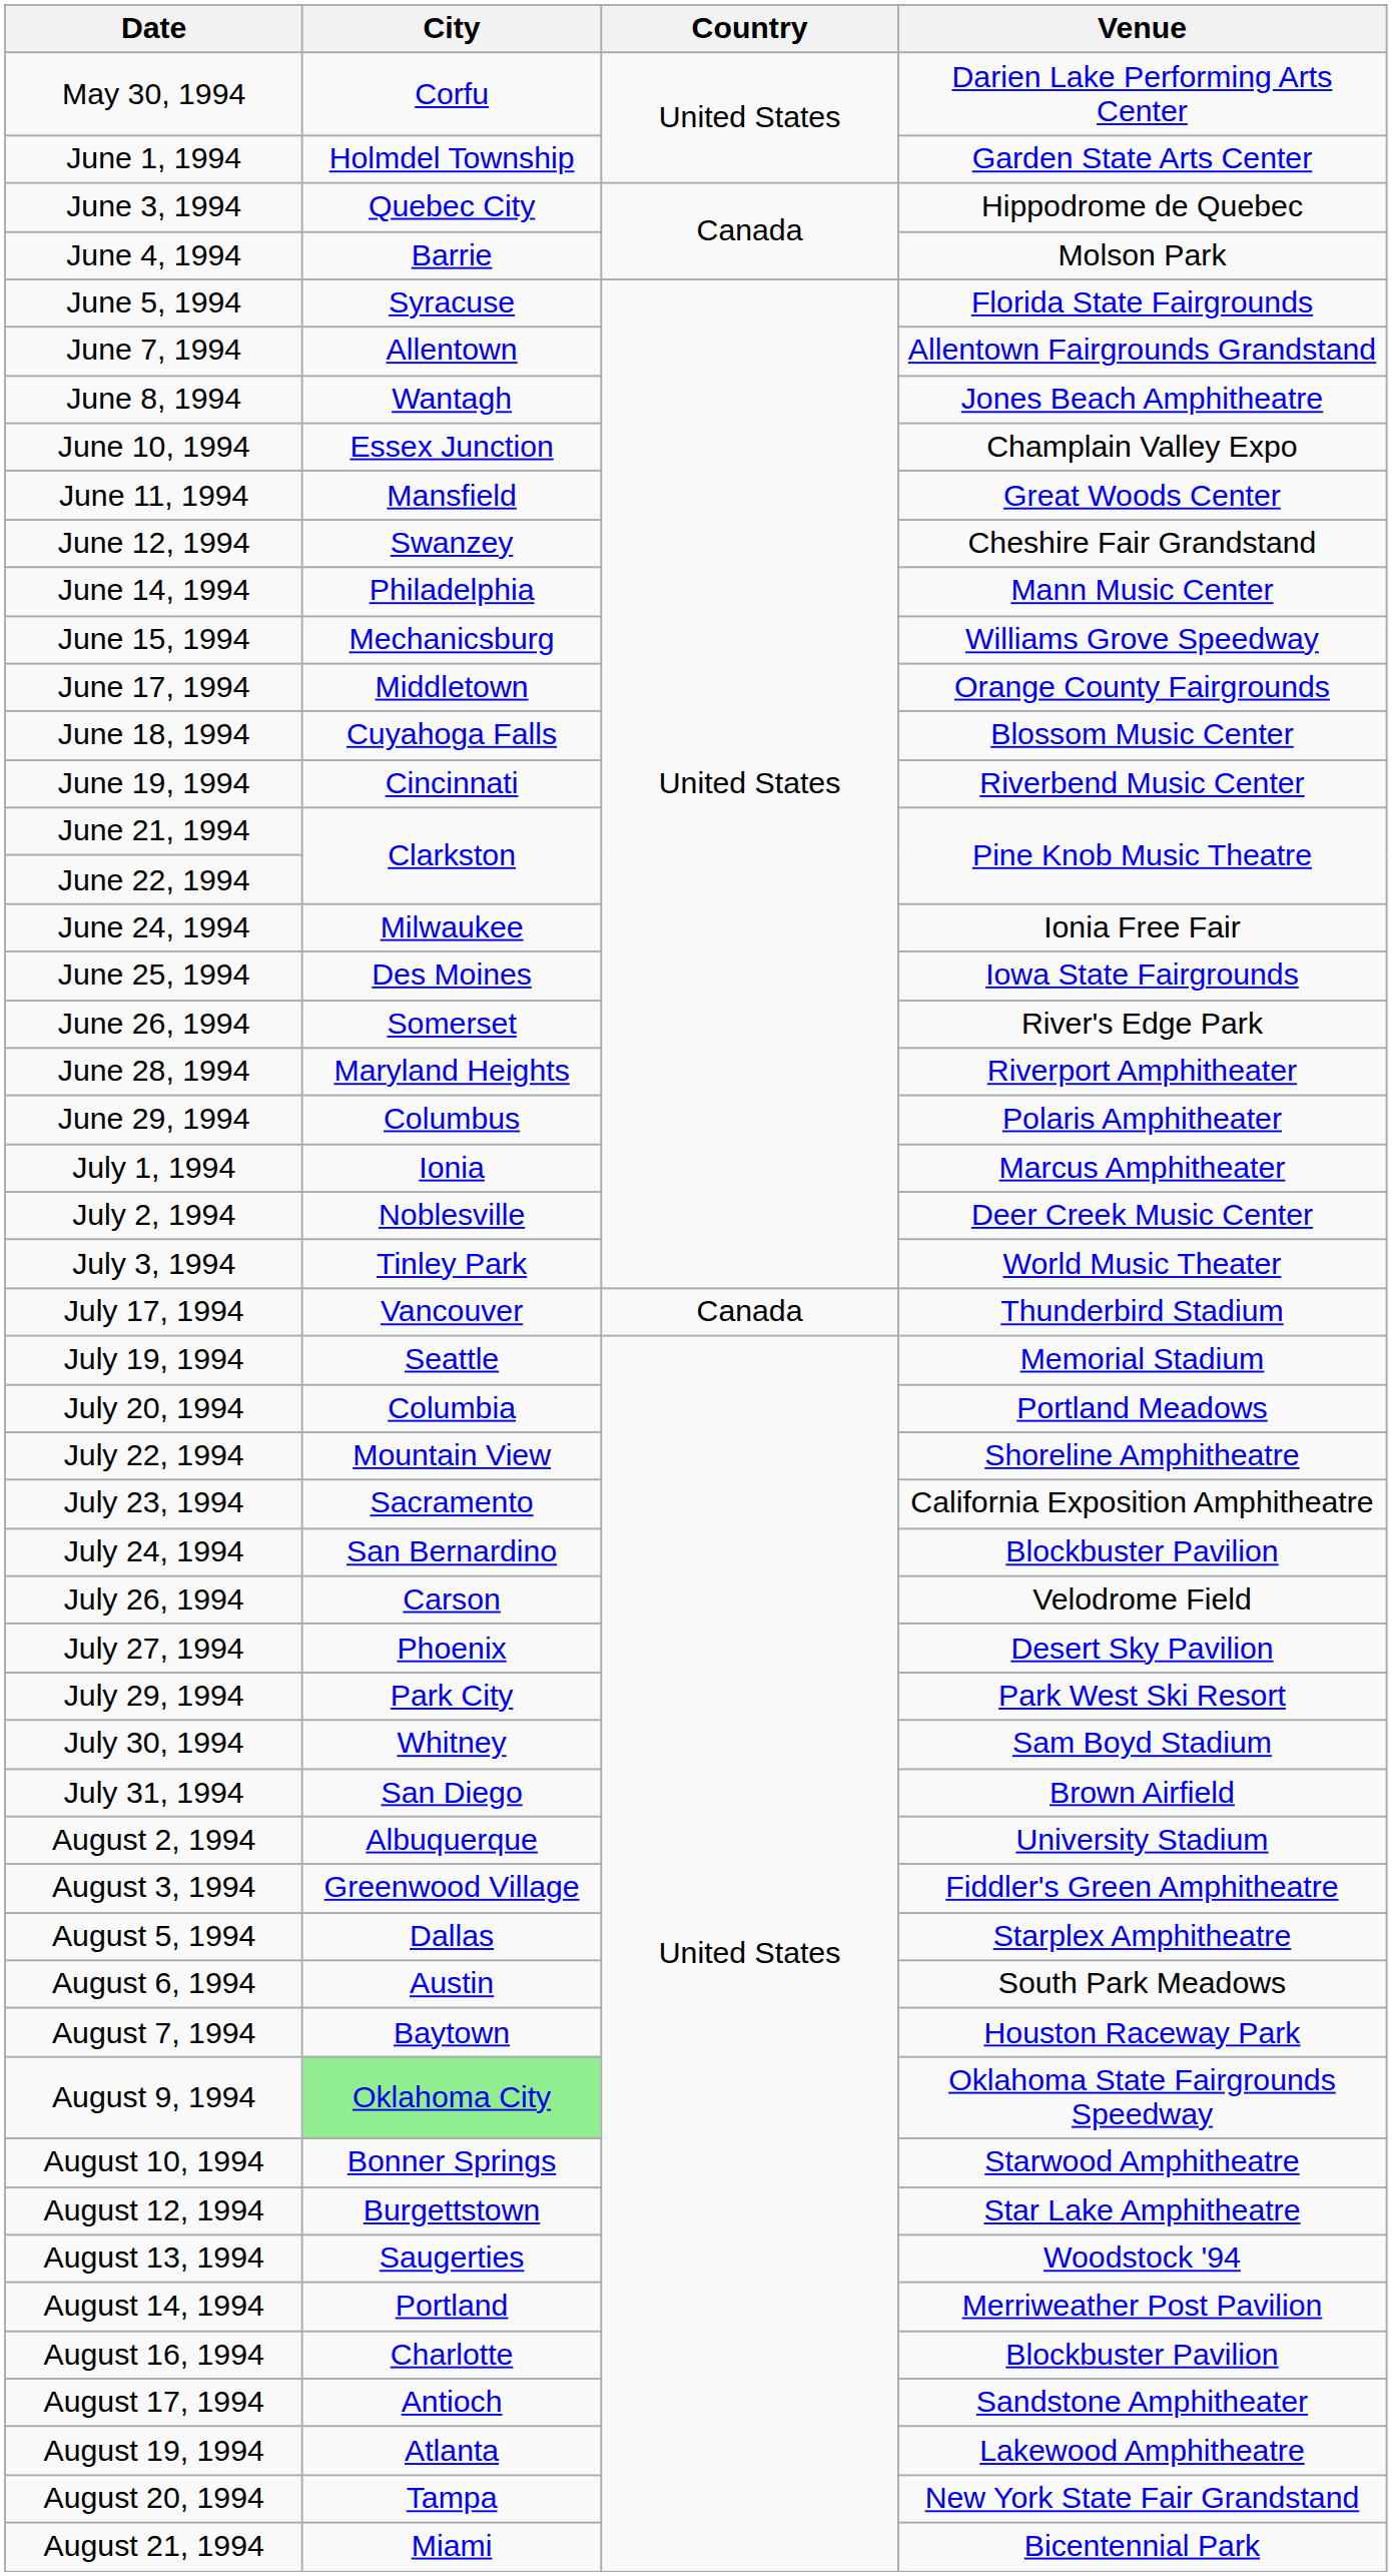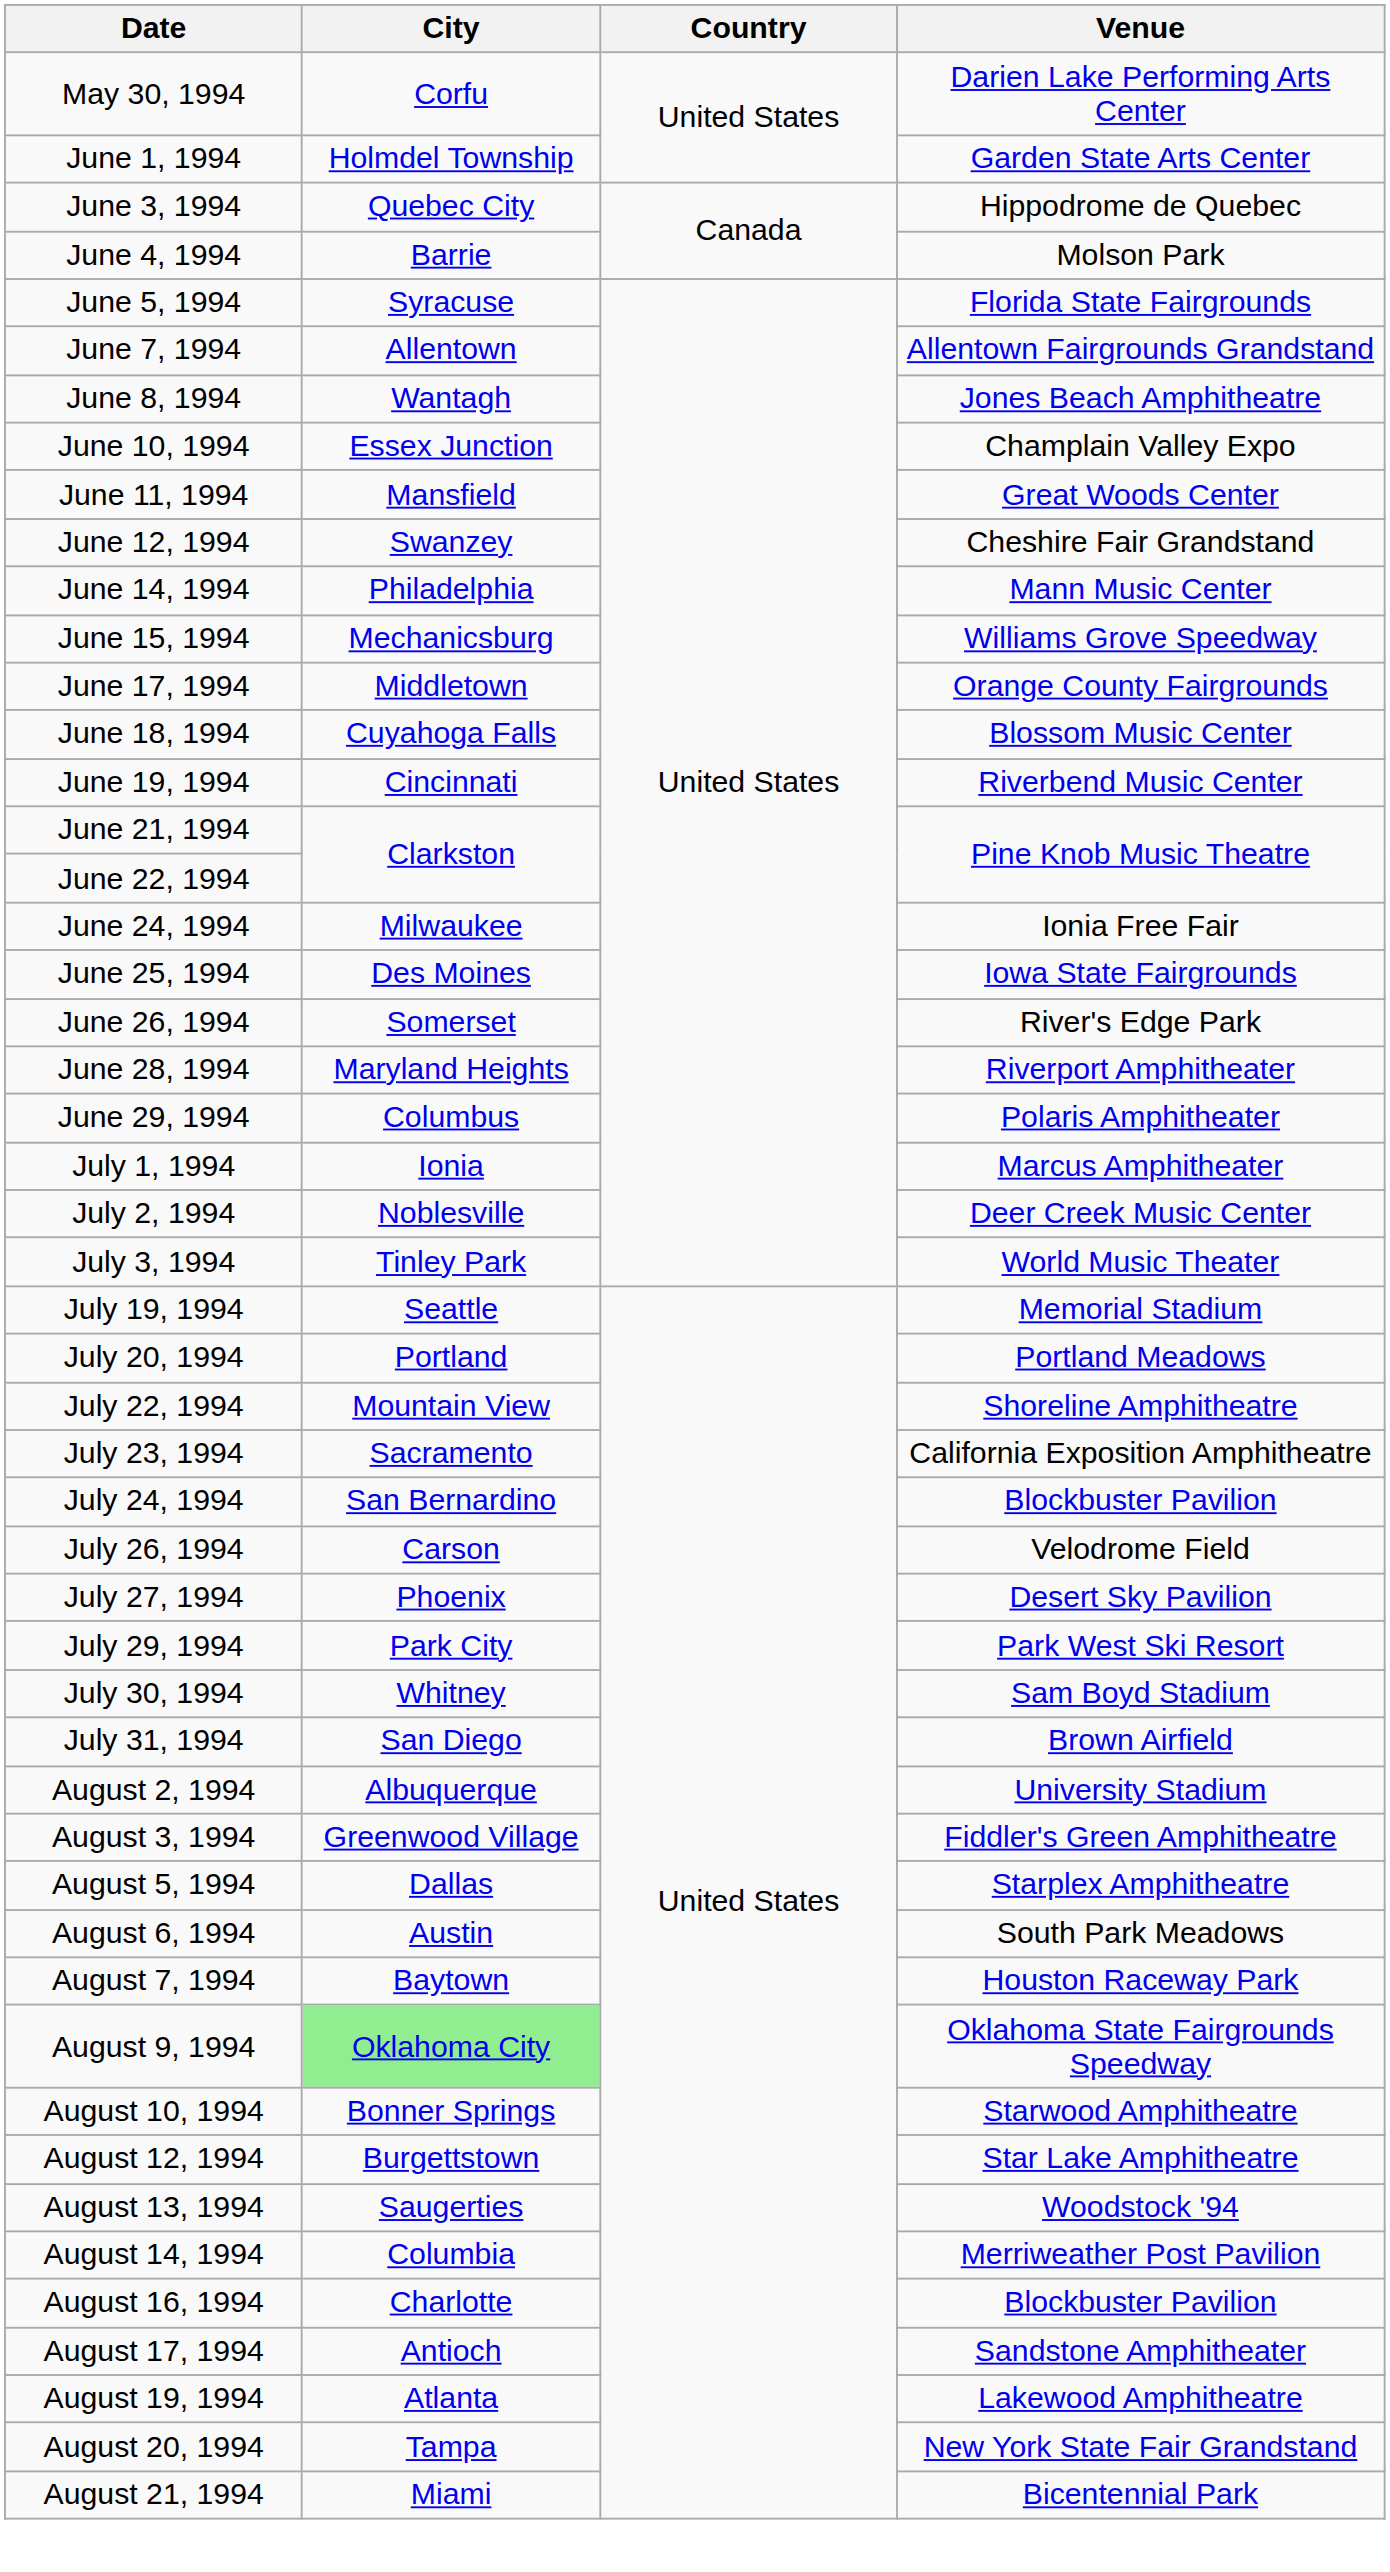- row: July 17, 1994 | Vancouver | Canada | Thunderbird Stadium
July 20, 1994 | City: Columbia -> Portland
August 14, 1994 | City: Portland -> Columbia
